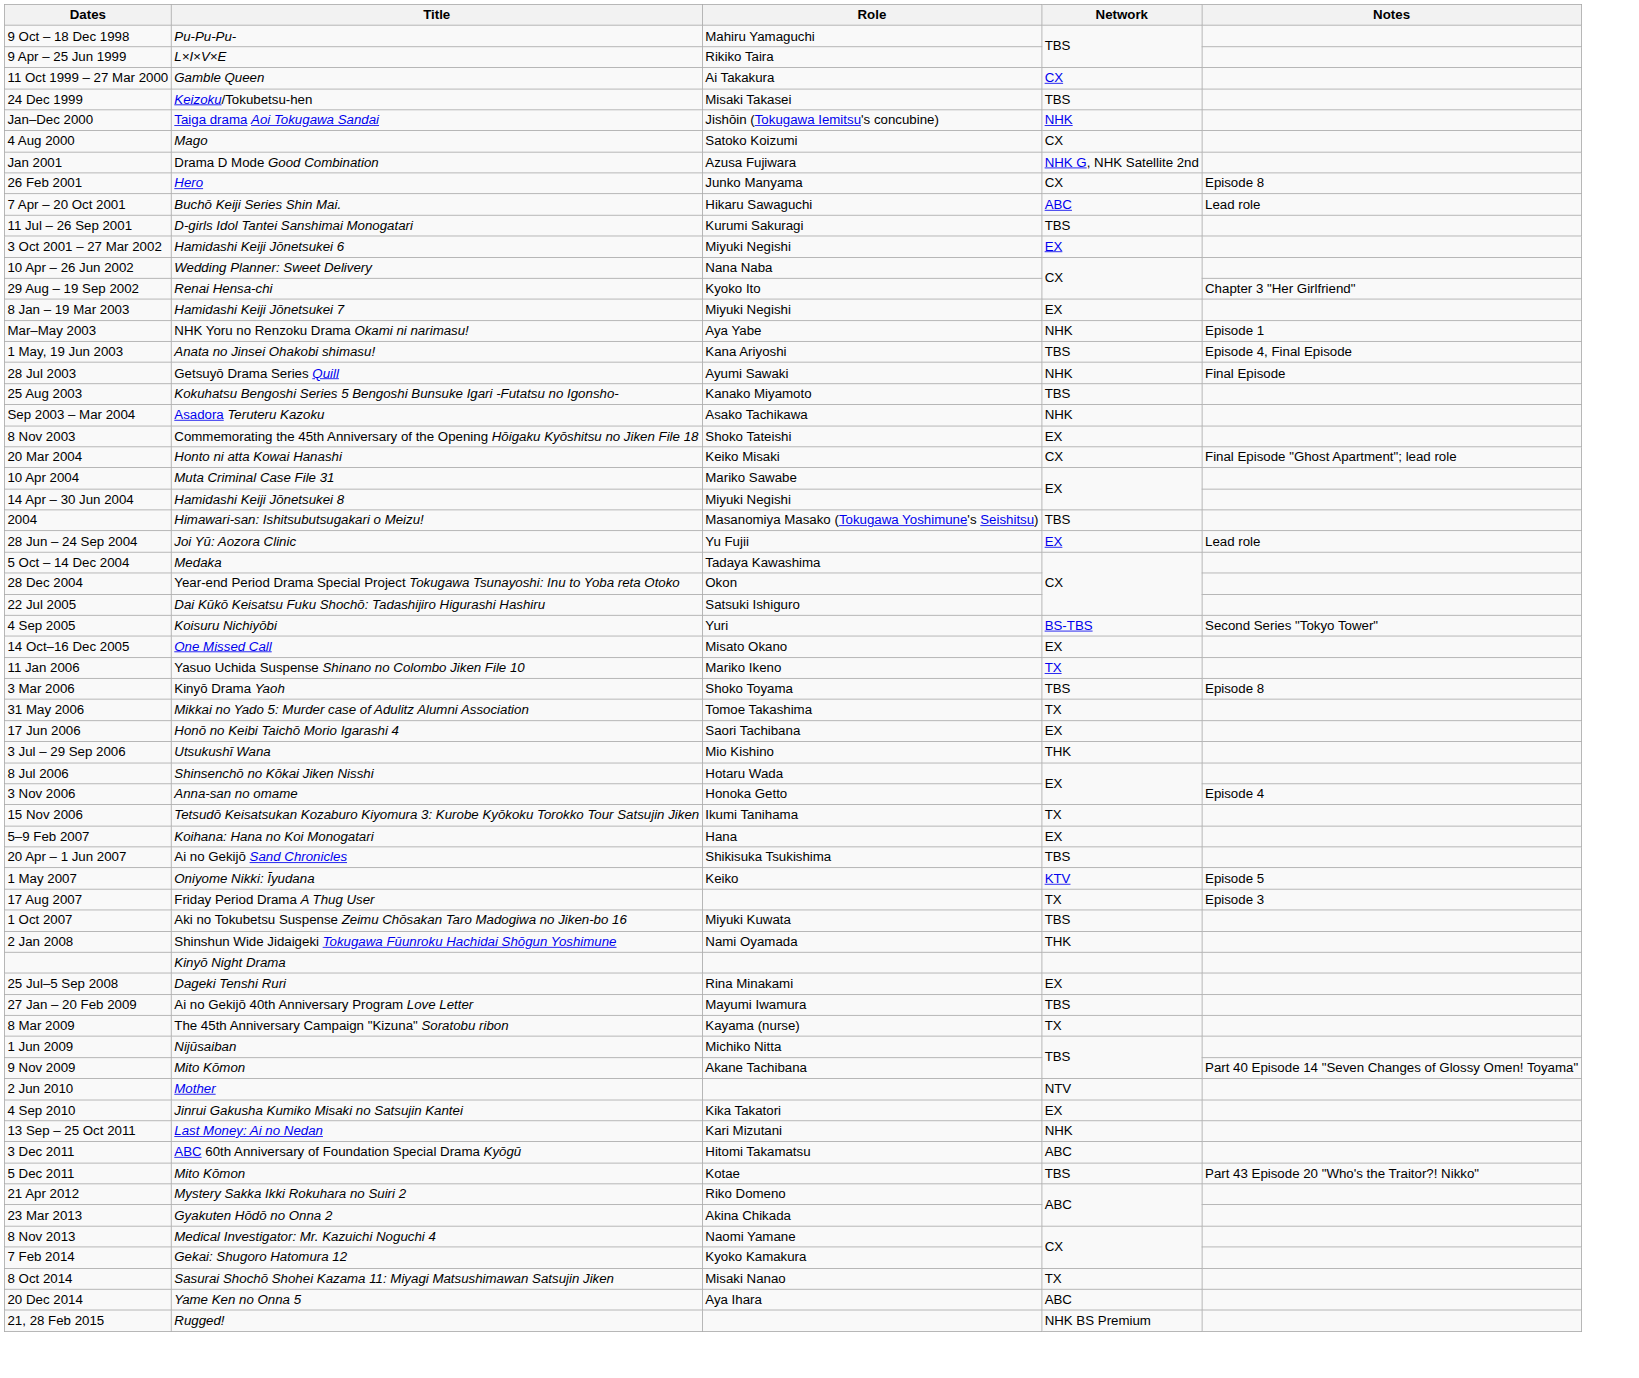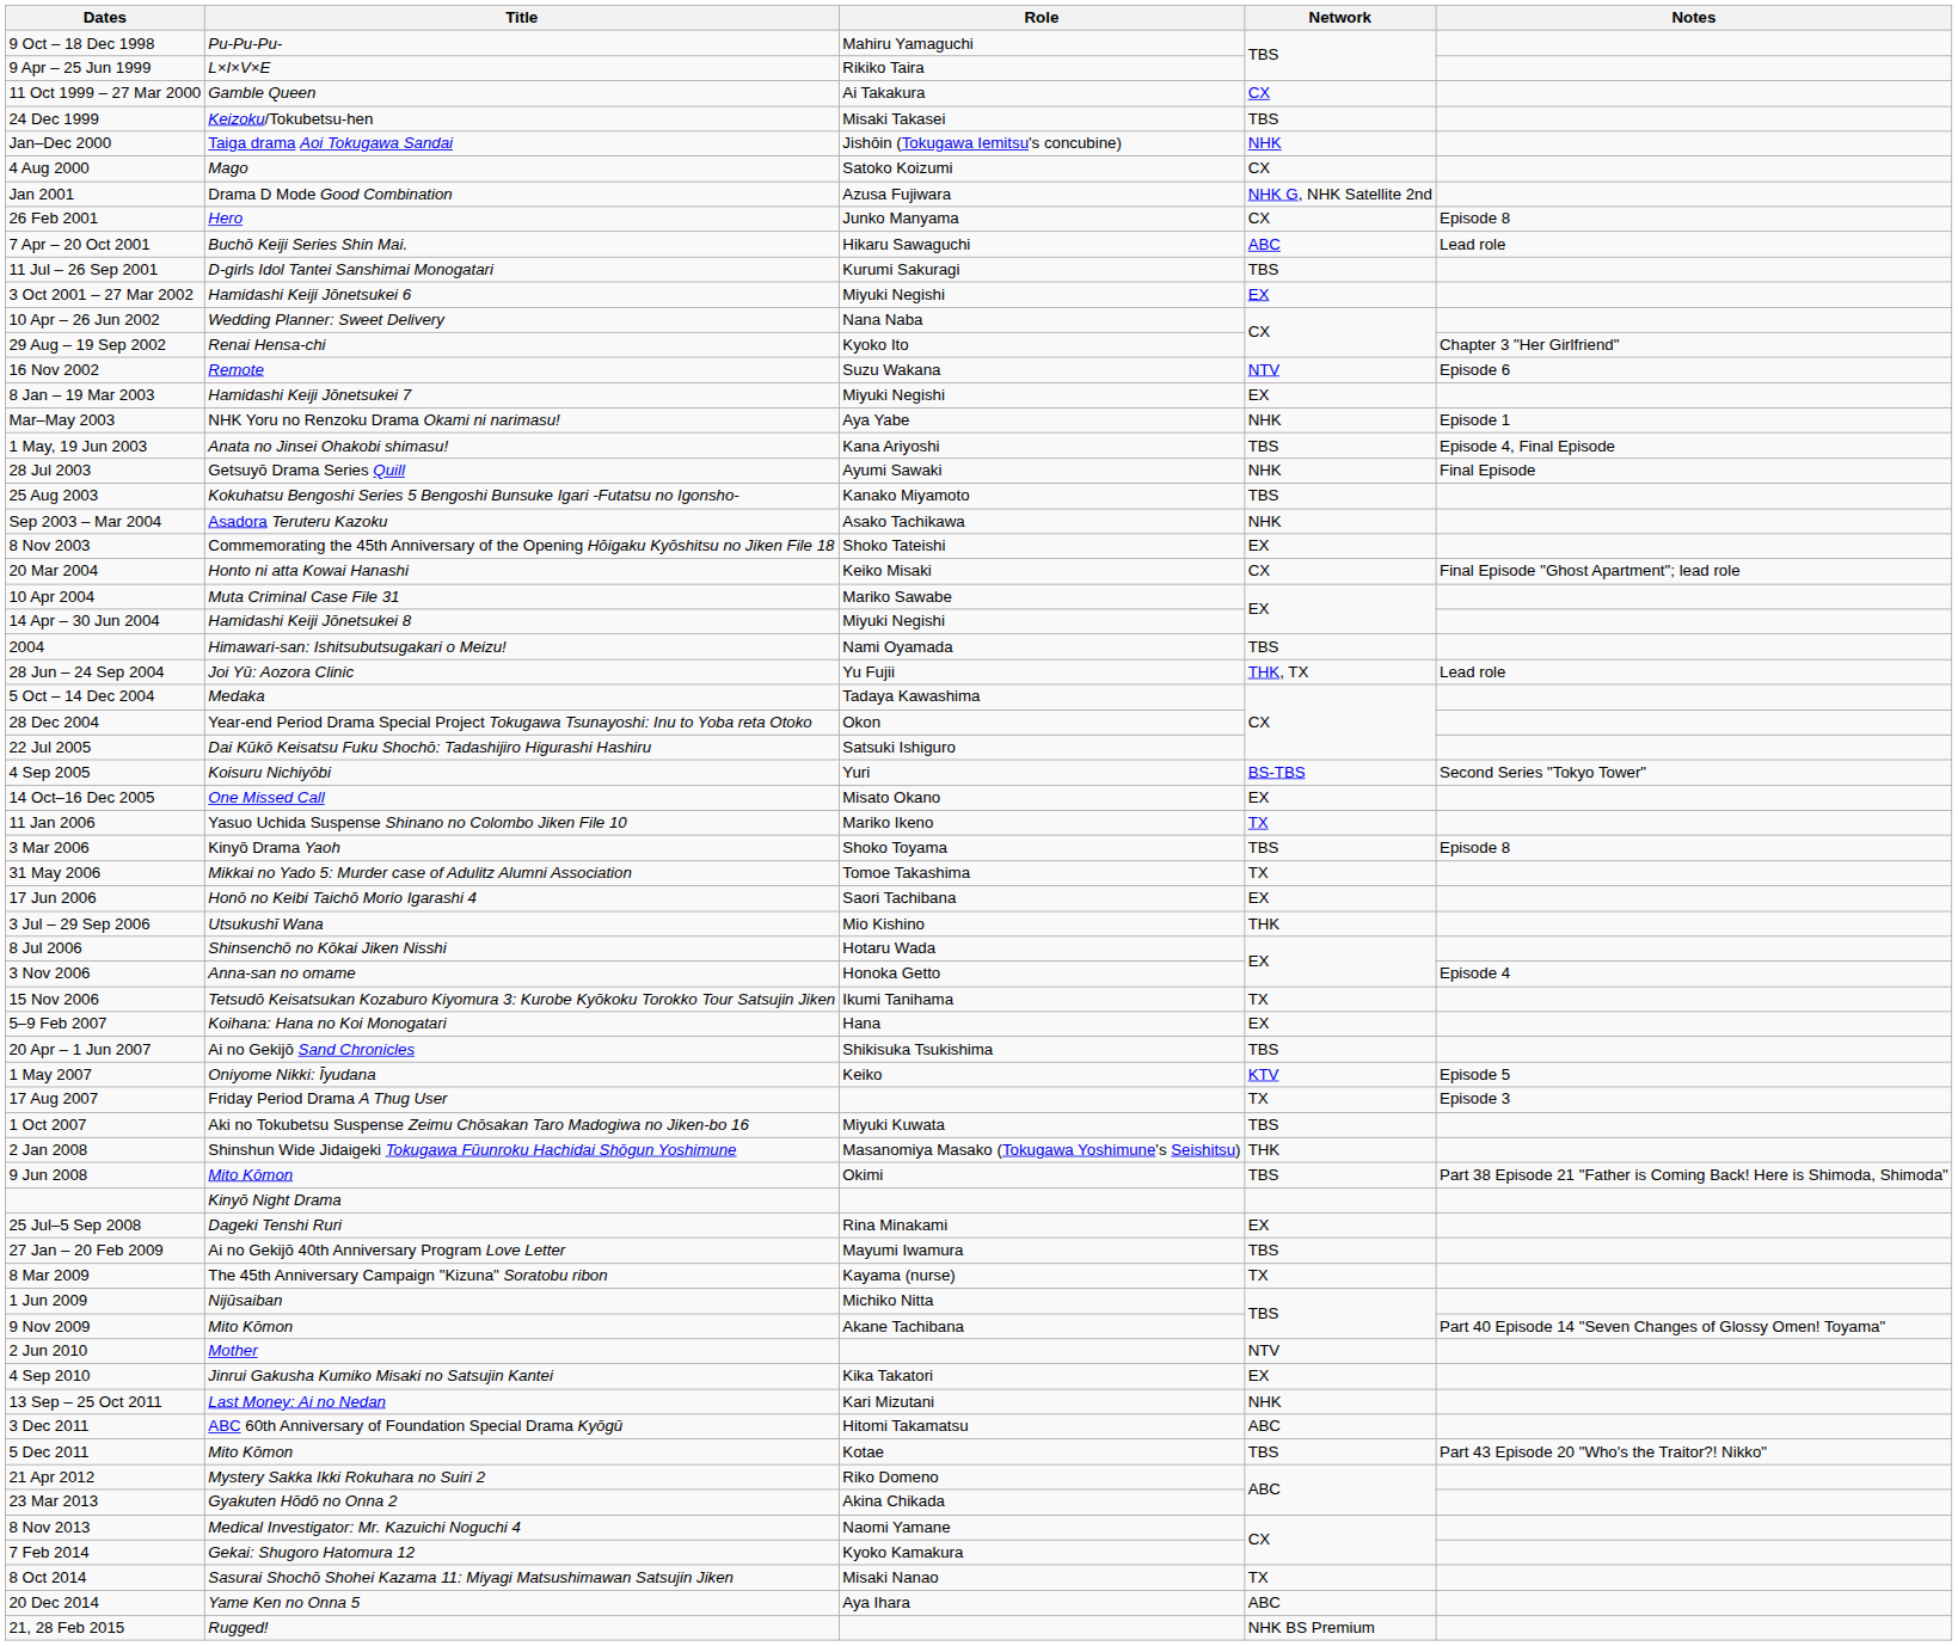+ row: 16 Nov 2002 | Remote | Suzu Wakana | NTV | Episode 6
2004 | Role: Masanomiya Masako (Tokugawa Yoshimune's Seishitsu) -> Nami Oyamada
28 Jun – 24 Sep 2004 | Network: EX -> THK, TX
2 Jan 2008 | Role: Nami Oyamada -> Masanomiya Masako (Tokugawa Yoshimune's Seishitsu)
+ row: 9 Jun 2008 | Mito Kōmon | Okimi | TBS | Part 38 Episode 21 "Father is Coming Back! Here is Shimoda, Shimoda"
